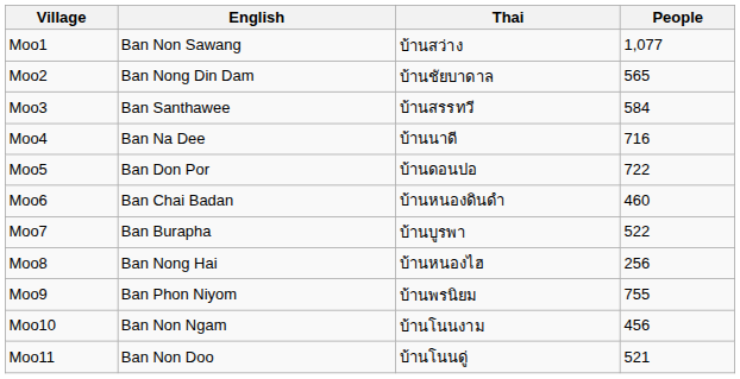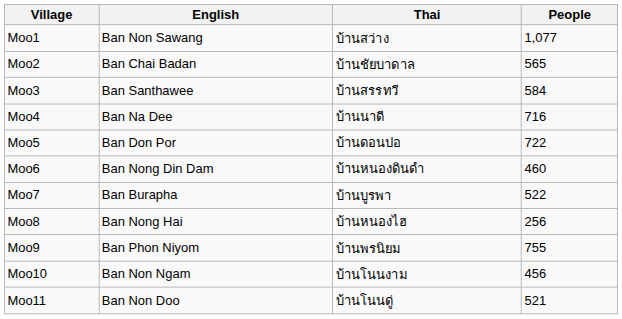Moo2 | English: Ban Nong Din Dam -> Ban Chai Badan
Moo6 | English: Ban Chai Badan -> Ban Nong Din Dam
